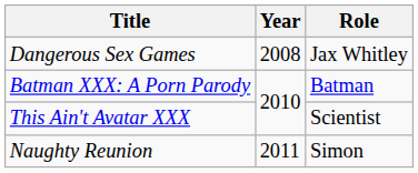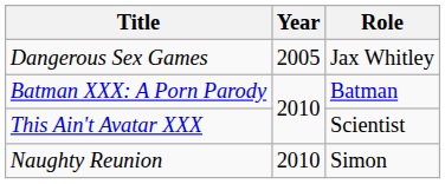Dangerous Sex Games | Year: 2008 -> 2005
Naughty Reunion | Year: 2011 -> 2010
